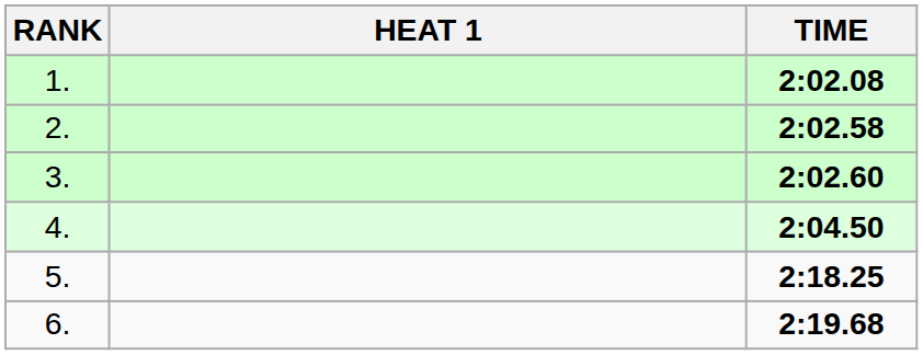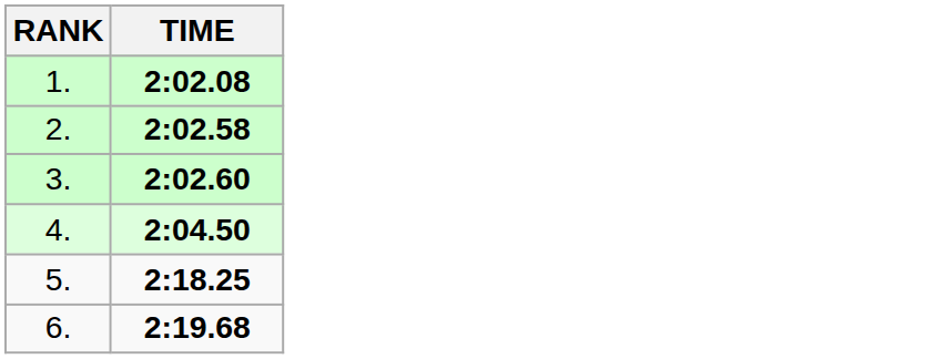- column: HEAT 1
